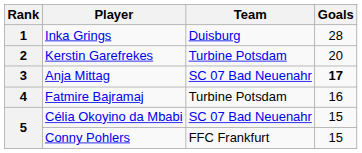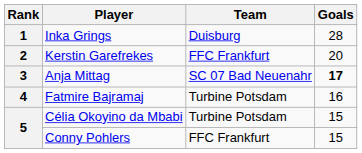Kerstin Garefrekes | Team: Turbine Potsdam -> FFC Frankfurt
Célia Okoyino da Mbabi | Team: SC 07 Bad Neuenahr -> Turbine Potsdam
